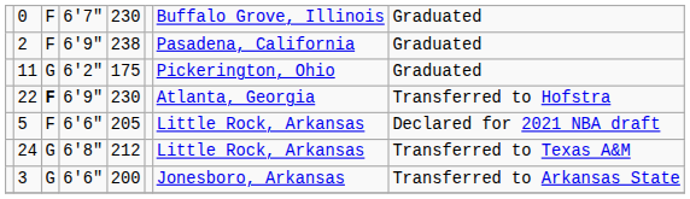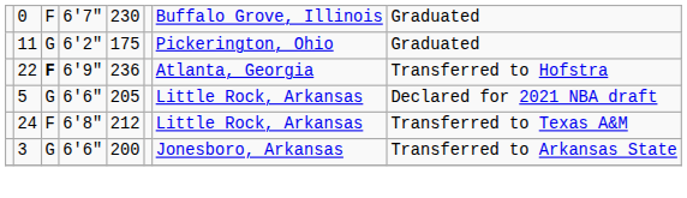- row: 2 | F | 6'9" | 238 | Pasadena, California | Graduated
22 | column 5: 230 -> 236
5 | column 3: F -> G
24 | column 3: G -> F
